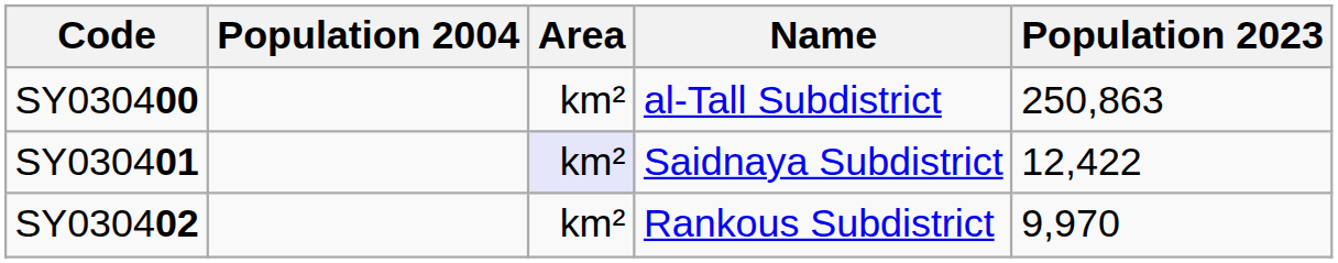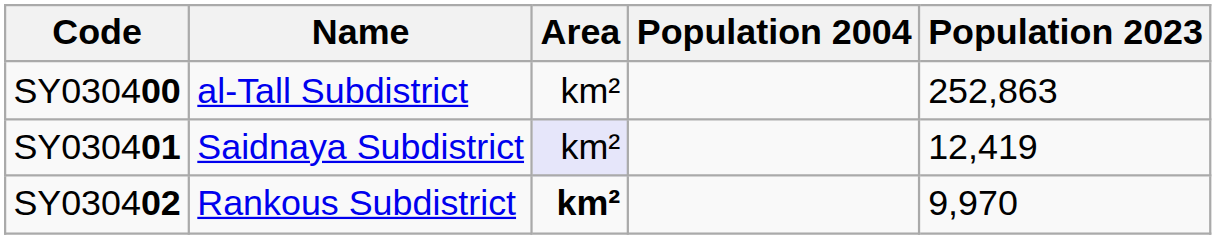columns swapped: Name <-> Population 2004
SY030400 | Population 2023: 250,863 -> 252,863
SY030401 | Population 2023: 12,422 -> 12,419
SY030402 | Area: normal -> bold
